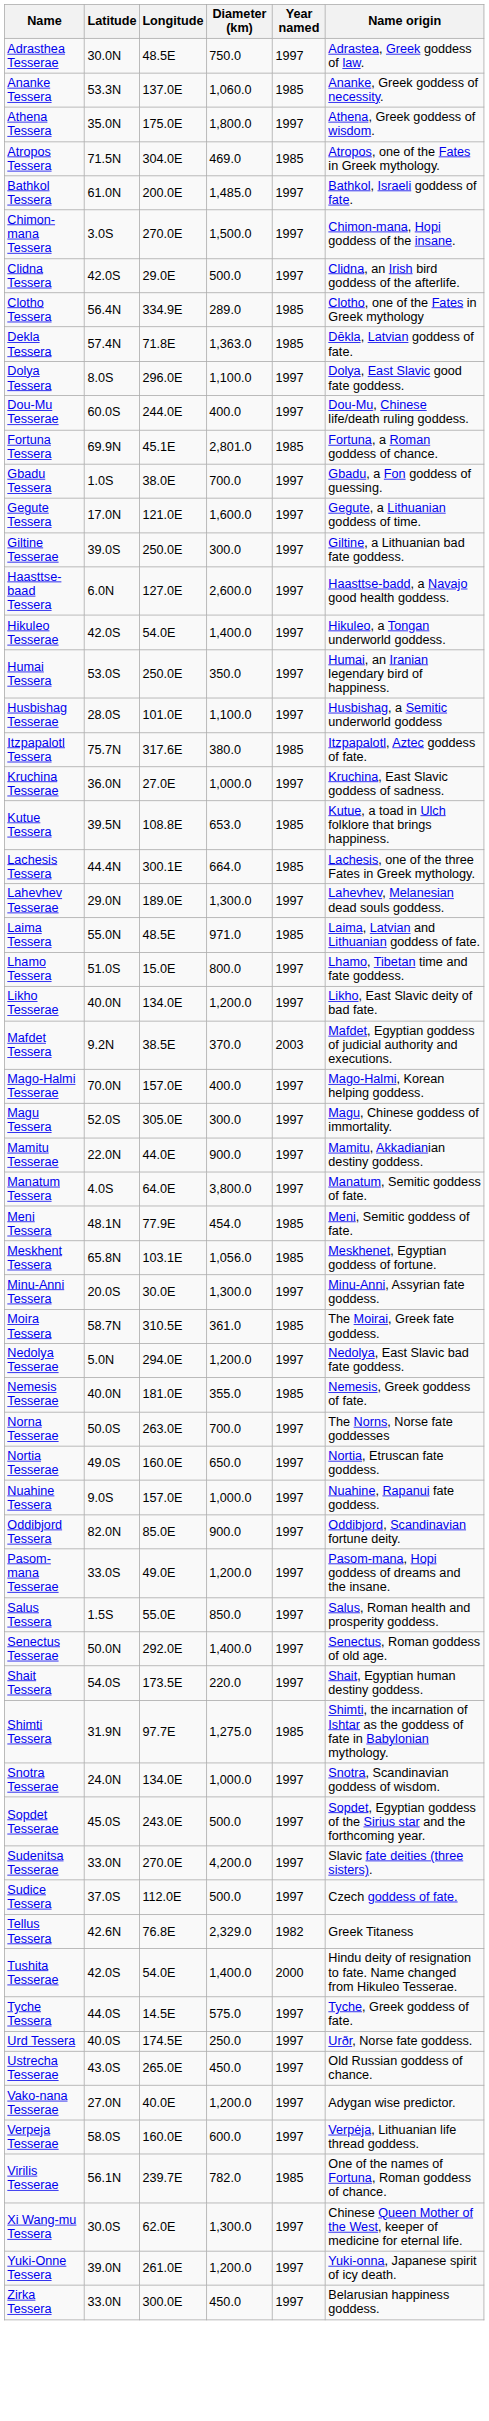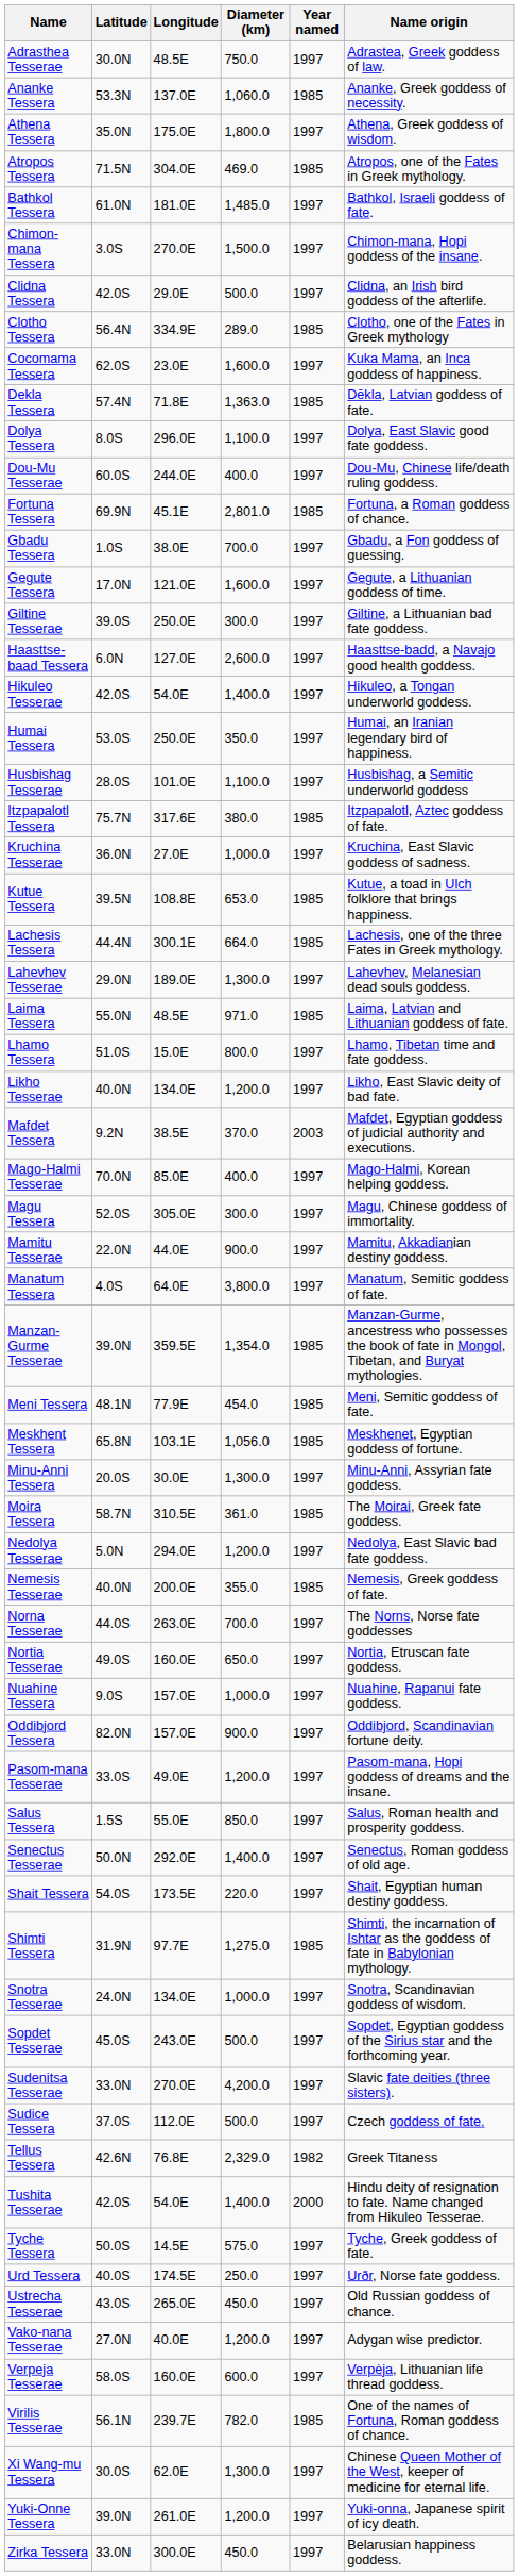Bathkol Tessera | Longitude: 200.0E -> 181.0E
+ row: Cocomama Tessera | 62.0S | 23.0E | 1,600.0 | 1997 | Kuka Mama, an Inca goddess of happiness.
Mago-Halmi Tesserae | Longitude: 157.0E -> 85.0E
+ row: Manzan-Gurme Tesserae | 39.0N | 359.5E | 1,354.0 | 1985 | Manzan-Gurme, ancestress who possesses the book of fate in Mongol, Tibetan, and Buryat mythologies.
Nemesis Tesserae | Longitude: 181.0E -> 200.0E
Norna Tesserae | Latitude: 50.0S -> 44.0S
Oddibjord Tessera | Longitude: 85.0E -> 157.0E
Tyche Tessera | Latitude: 44.0S -> 50.0S
